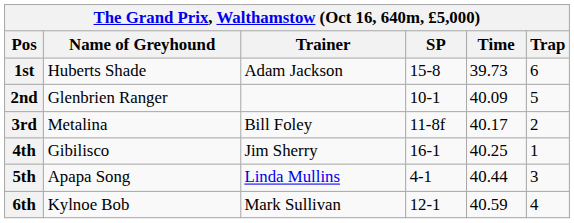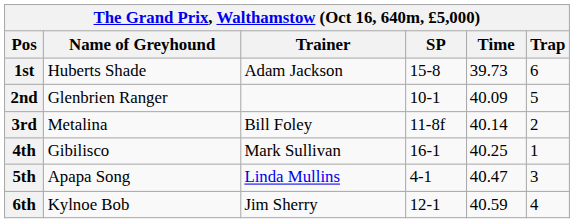3rd | Time: 40.17 -> 40.14
4th | Trainer: Jim Sherry -> Mark Sullivan
5th | Time: 40.44 -> 40.47
6th | Trainer: Mark Sullivan -> Jim Sherry
